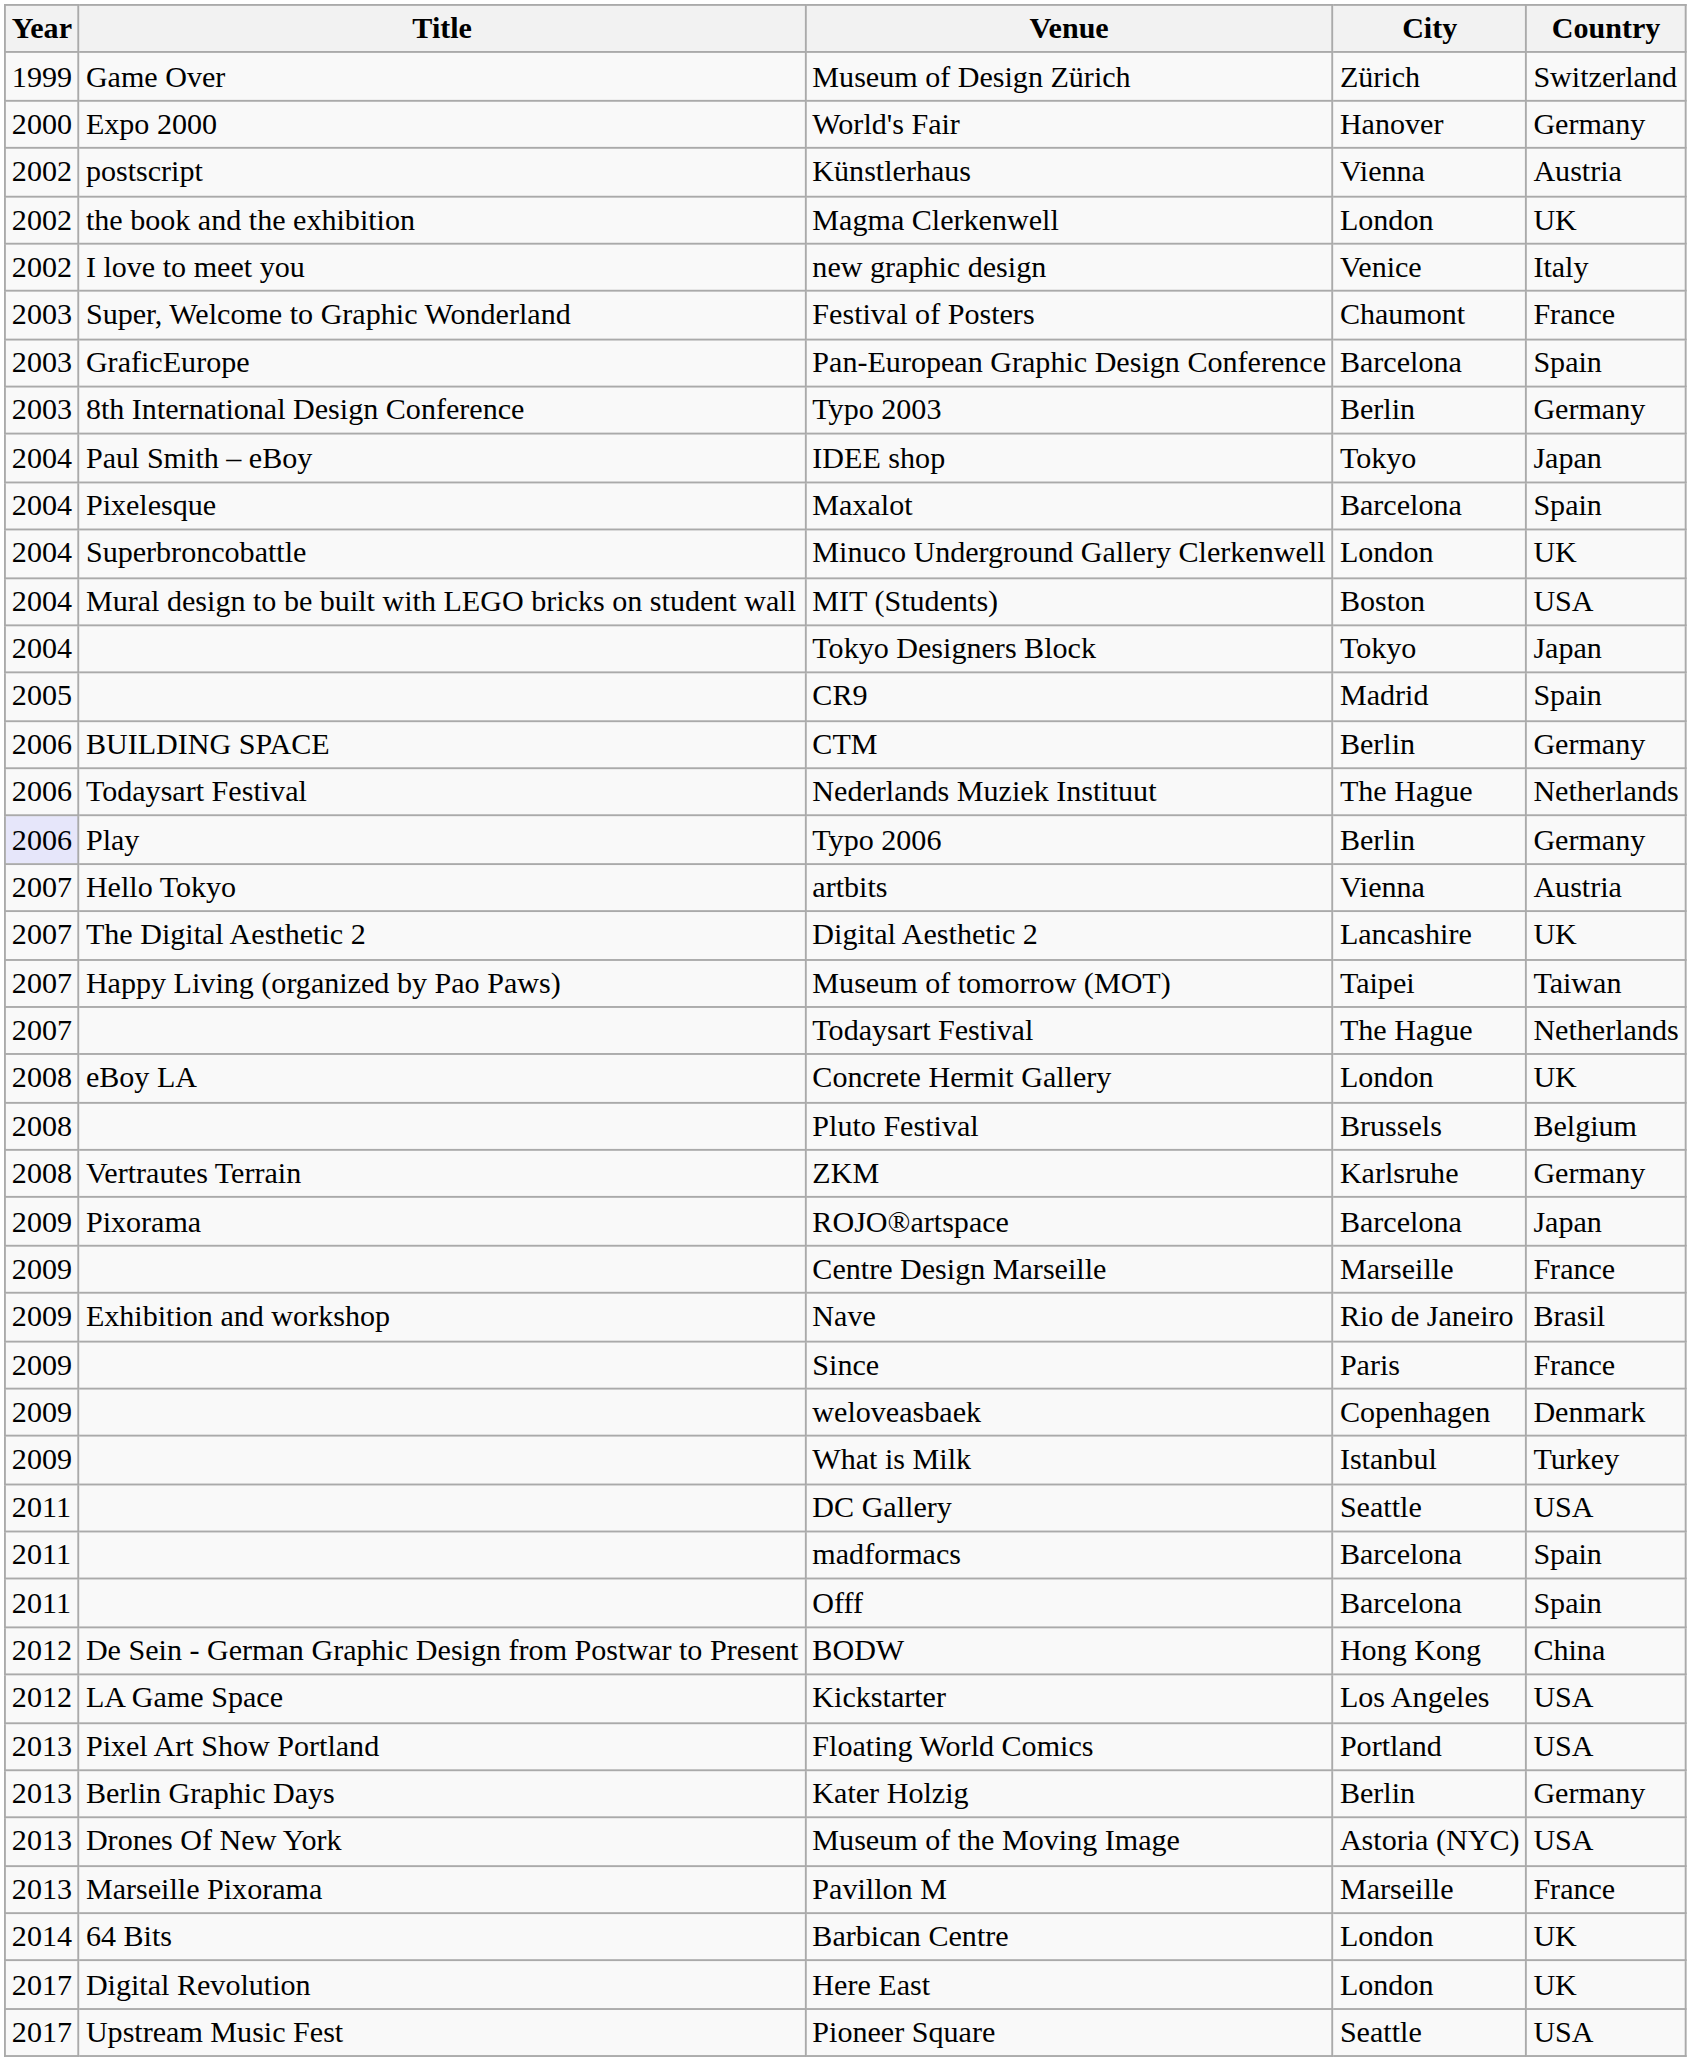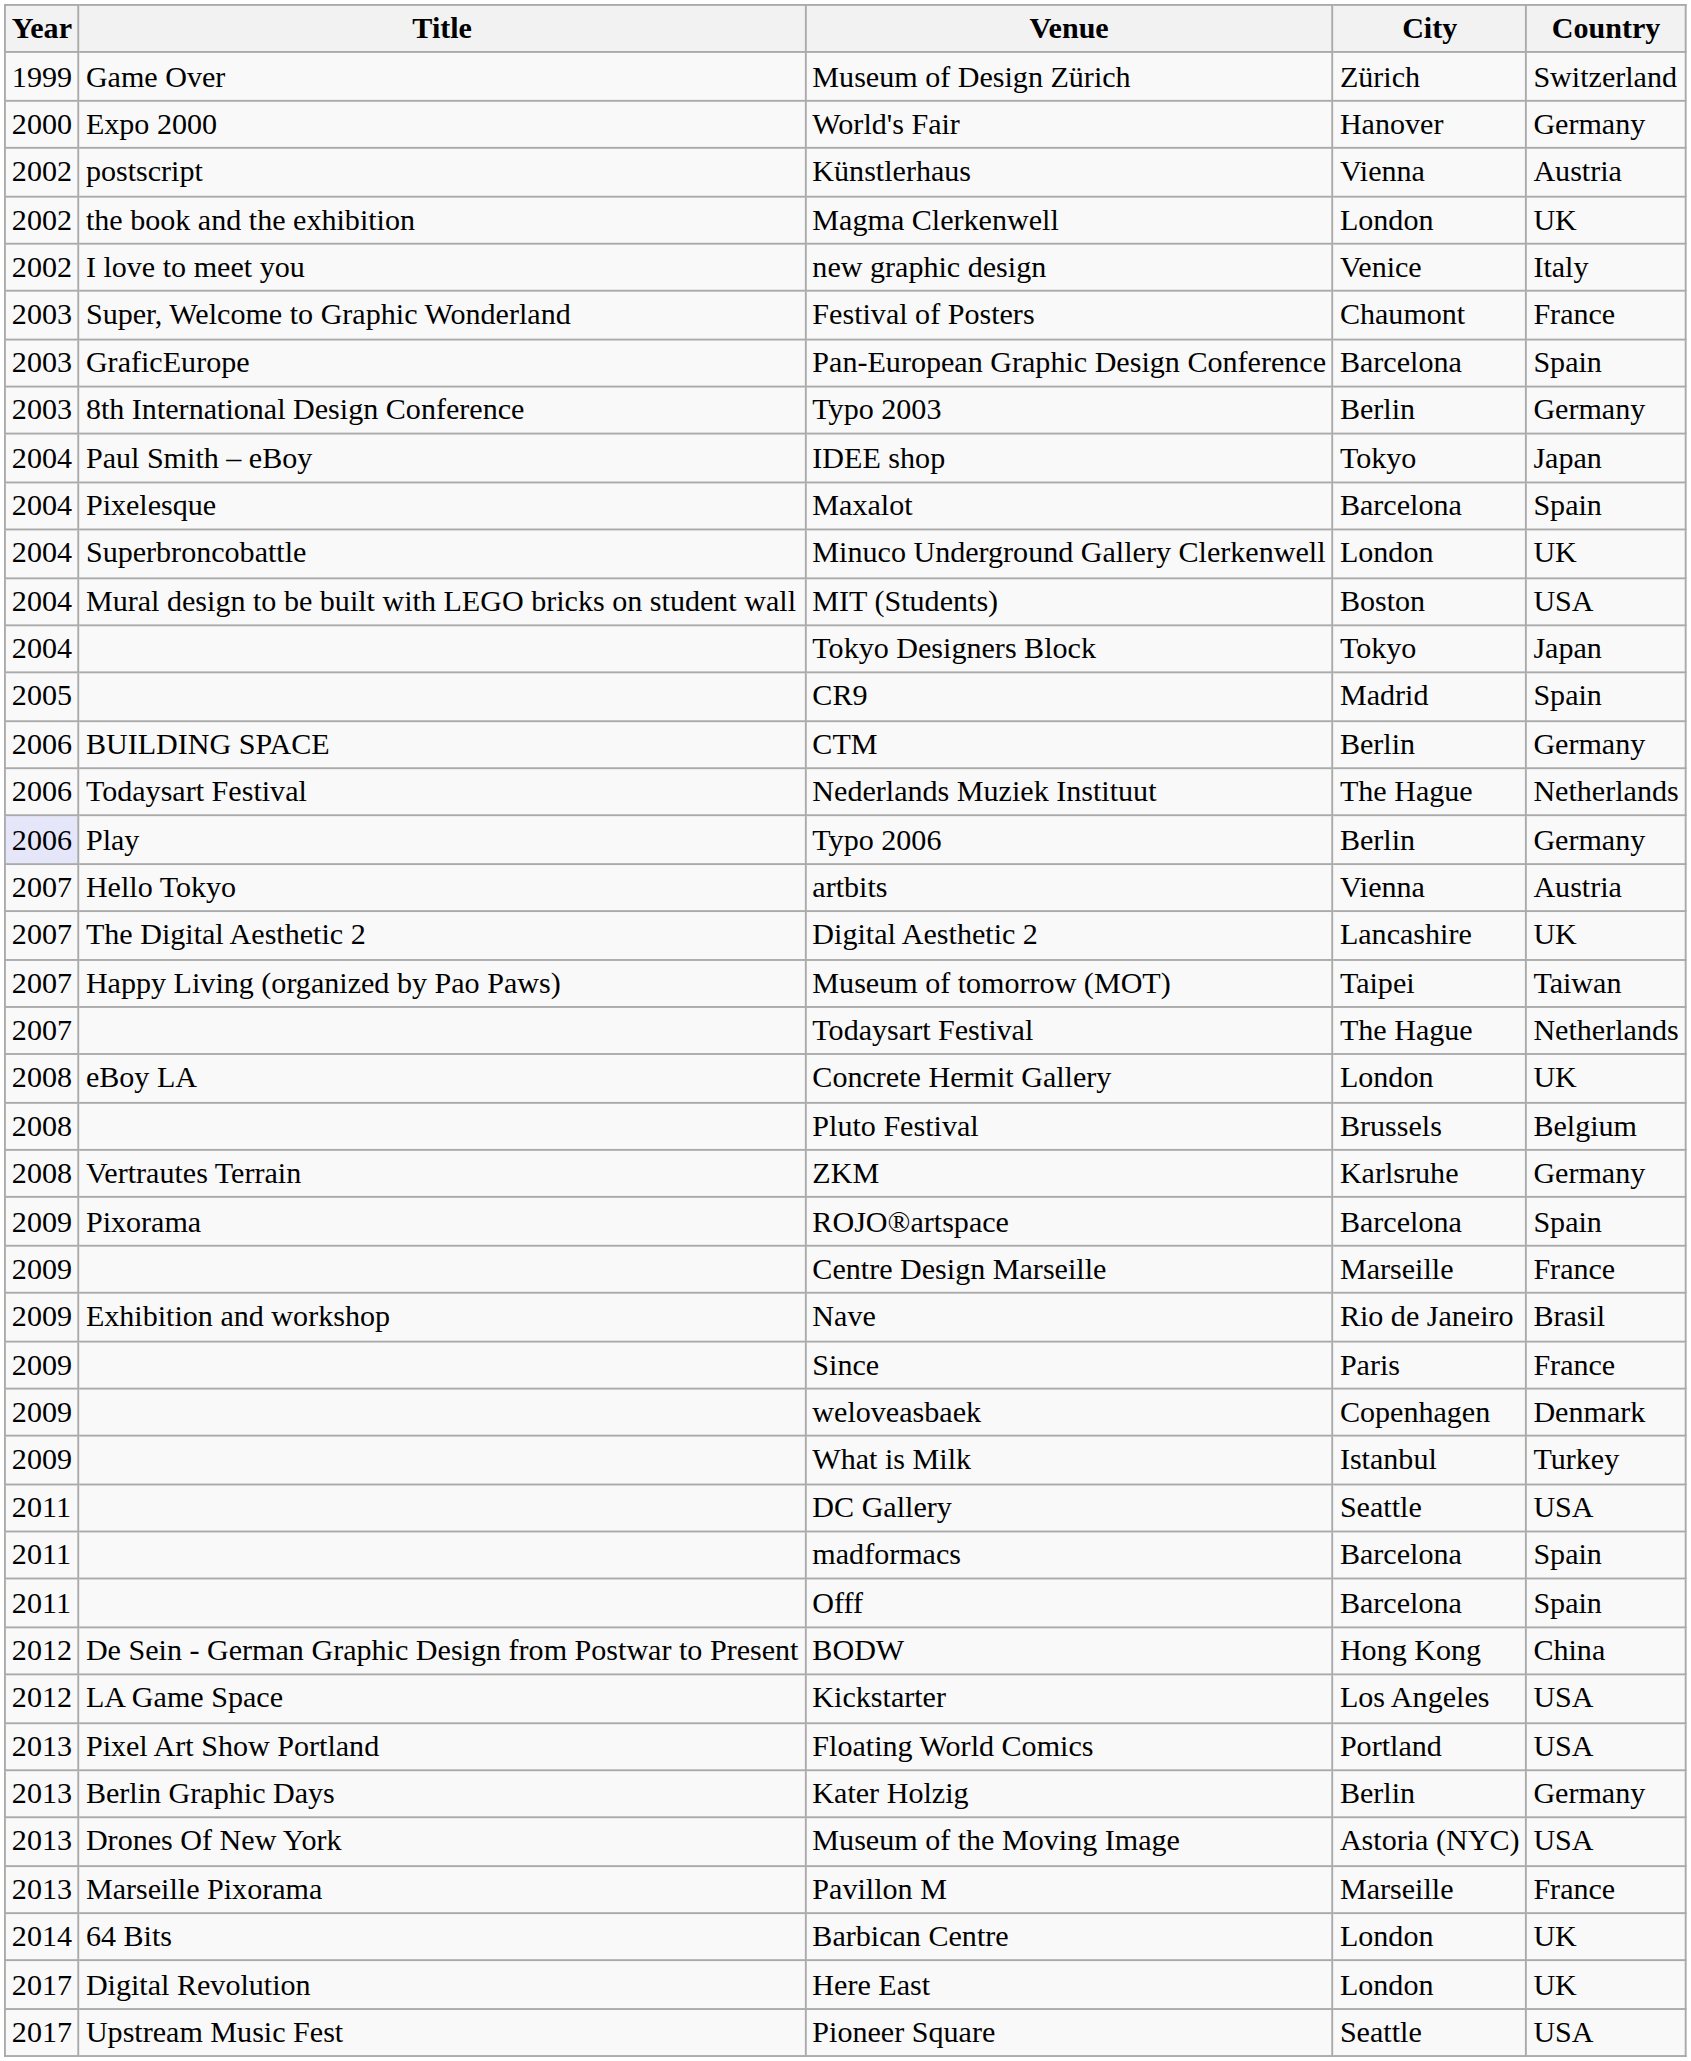ROJO®artspace | Country: Japan -> Spain
